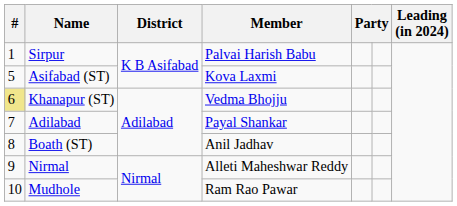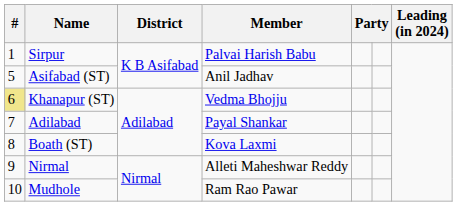Asifabad (ST) | Member: Kova Laxmi -> Anil Jadhav
Boath (ST) | Member: Anil Jadhav -> Kova Laxmi
